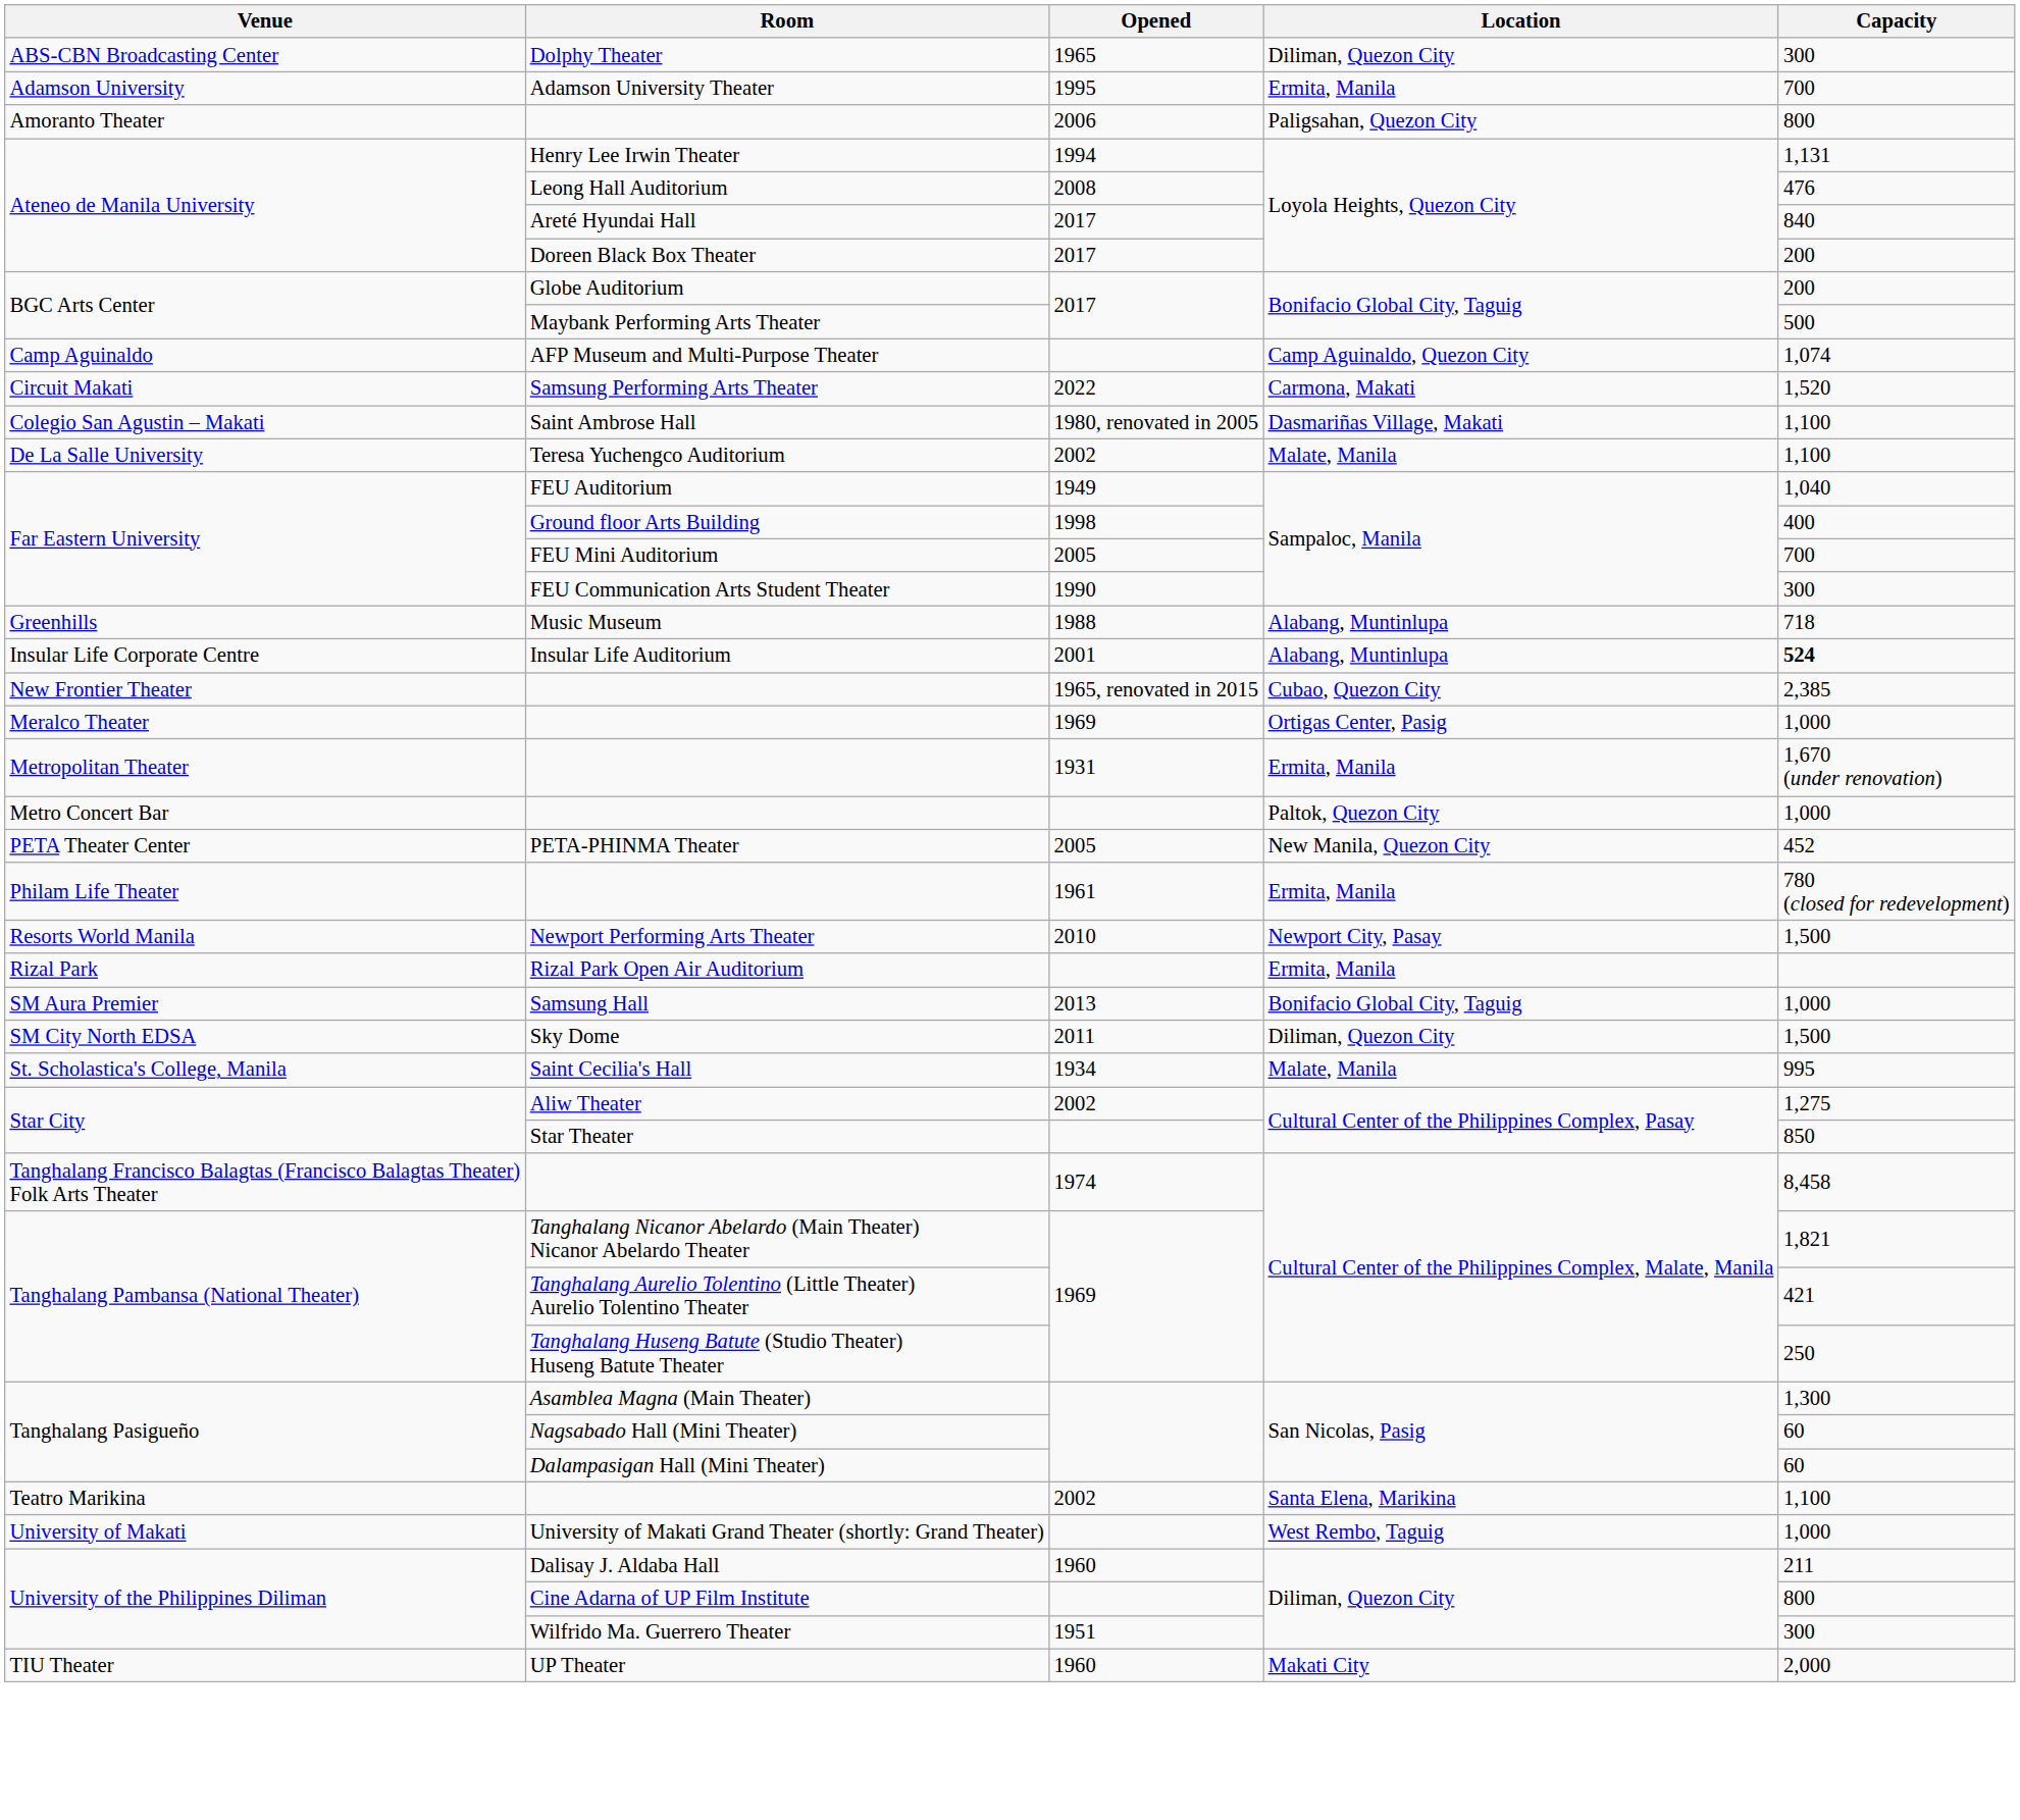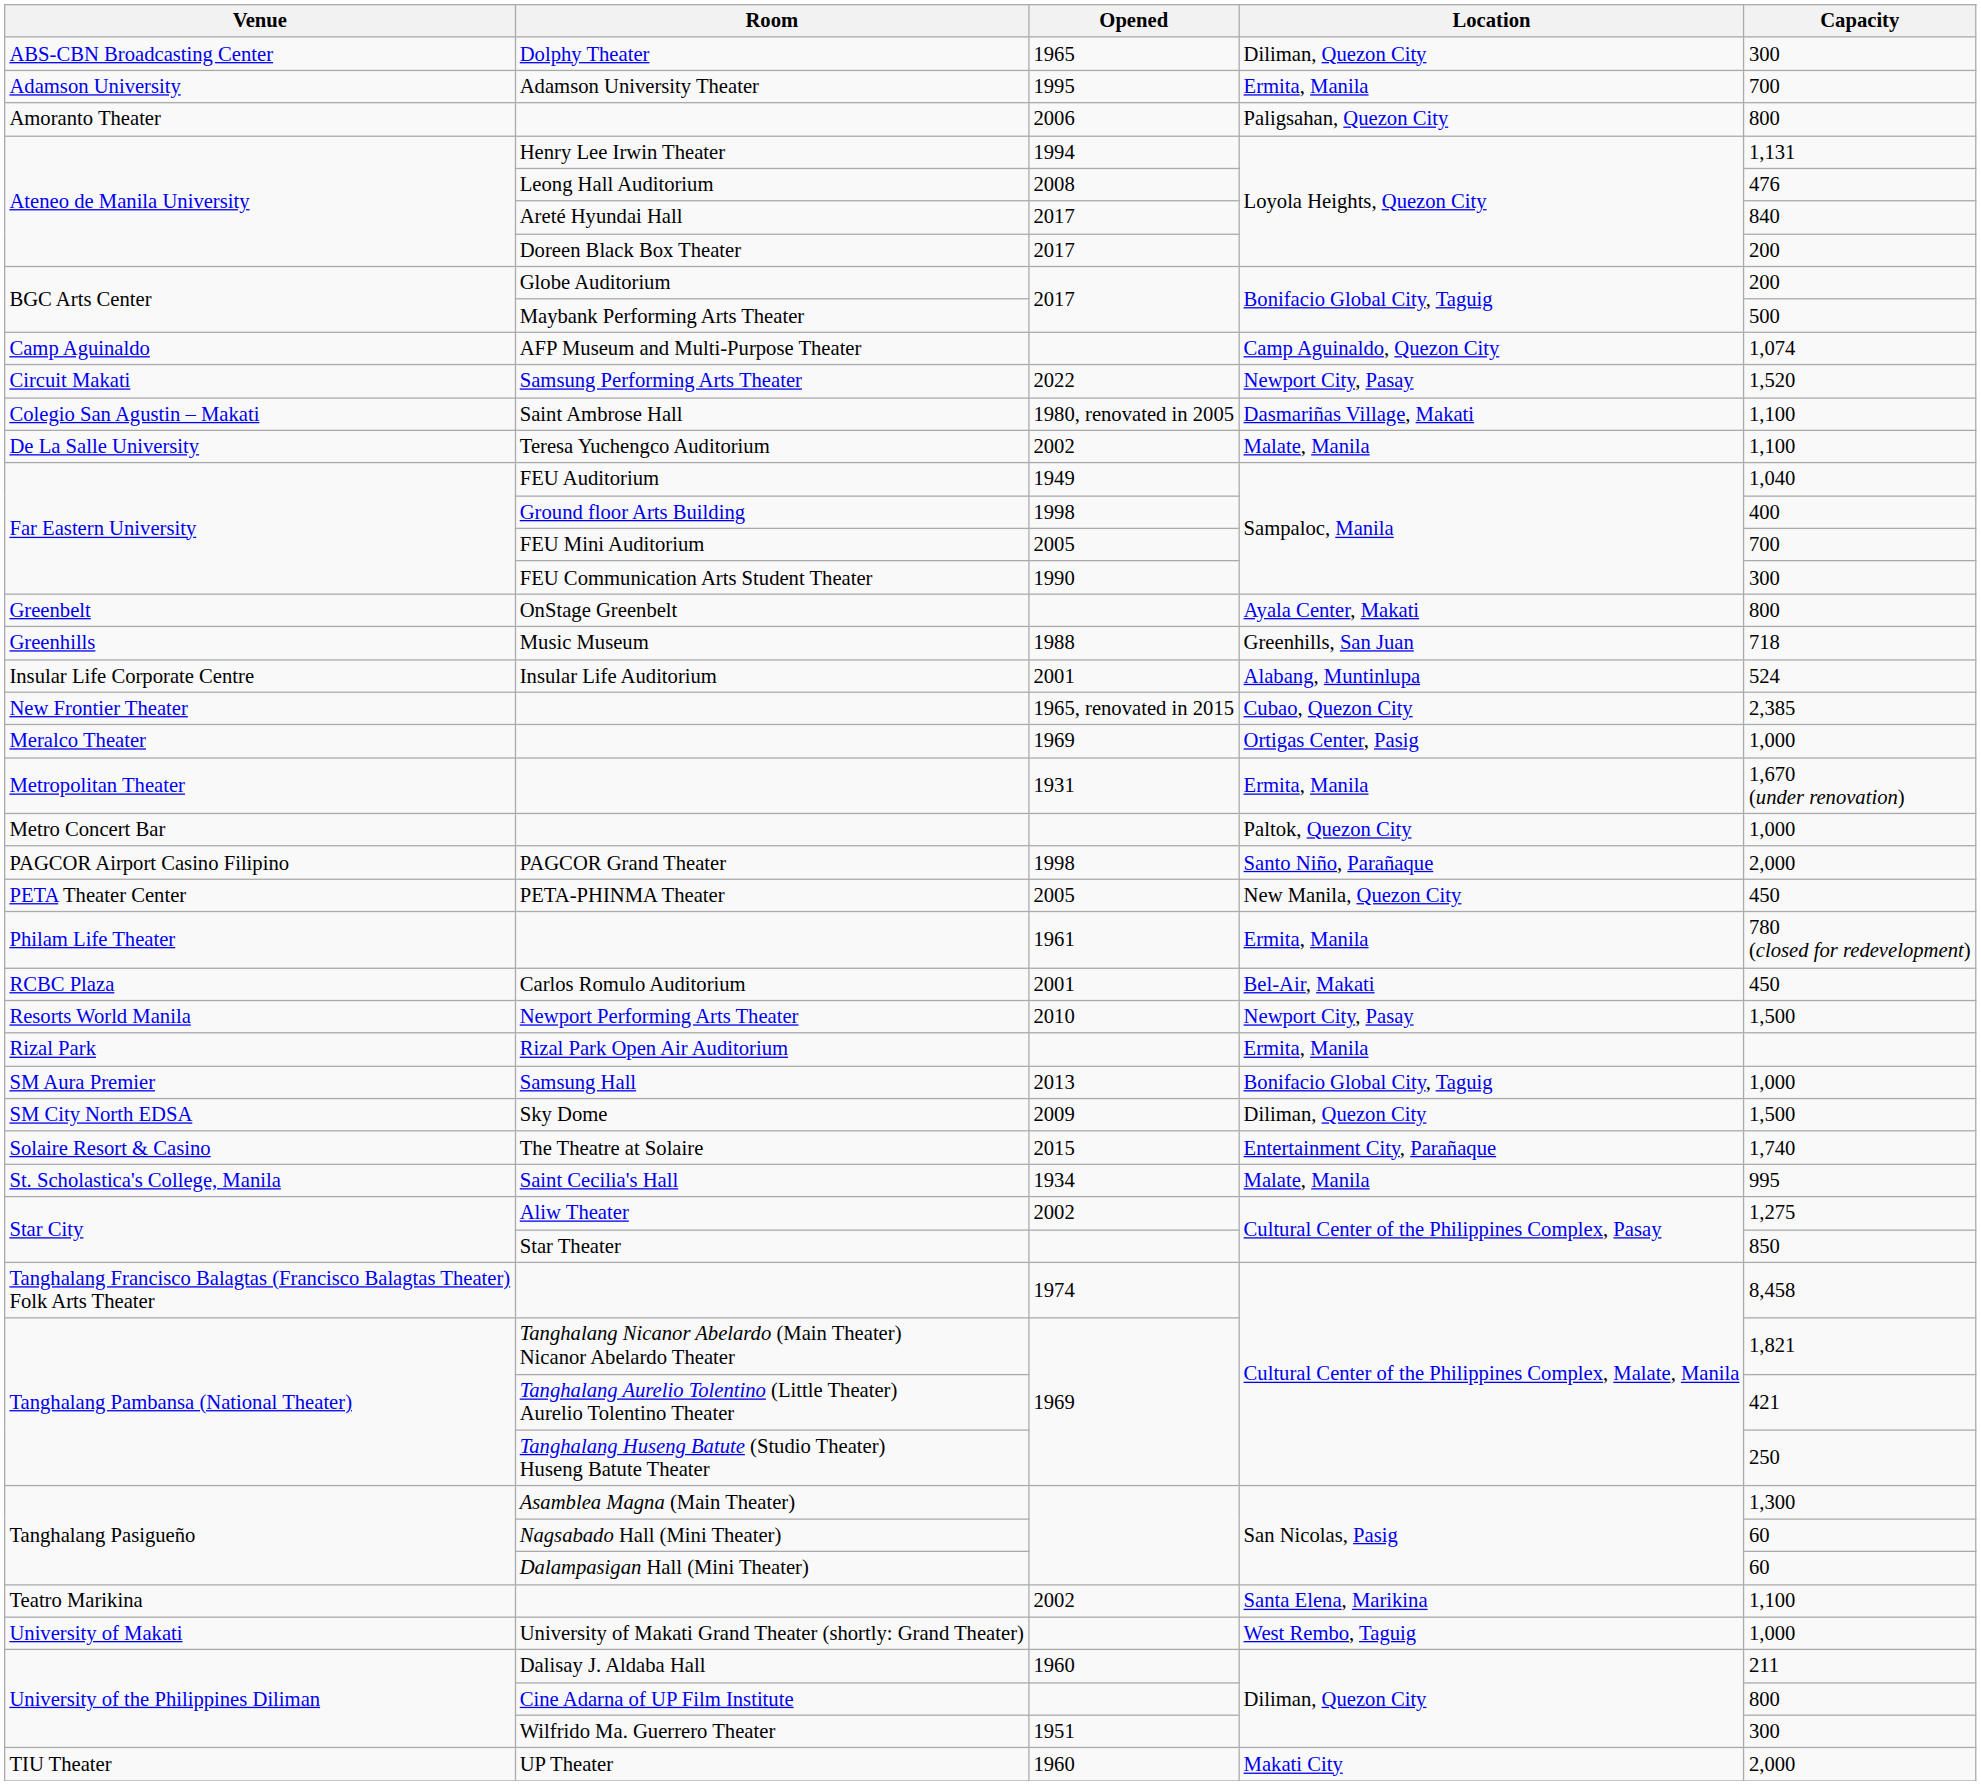Samsung Performing Arts Theater | Location: Carmona, Makati -> Newport City, Pasay
+ row: Greenbelt | OnStage Greenbelt | Ayala Center, Makati | 800
Music Museum | Location: Alabang, Muntinlupa -> Greenhills, San Juan
Insular Life Auditorium | Capacity: bold -> normal
+ row: PAGCOR Airport Casino Filipino | PAGCOR Grand Theater | 1998 | Santo Niño, Parañaque | 2,000
PETA-PHINMA Theater | Capacity: 452 -> 450
+ row: RCBC Plaza | Carlos Romulo Auditorium | 2001 | Bel-Air, Makati | 450
Sky Dome | Opened: 2011 -> 2009
+ row: Solaire Resort & Casino | The Theatre at Solaire | 2015 | Entertainment City, Parañaque | 1,740
